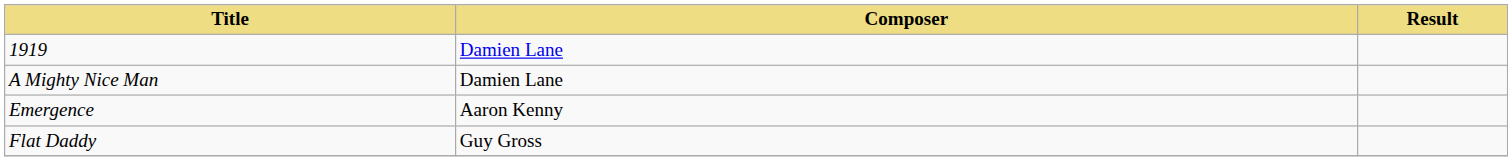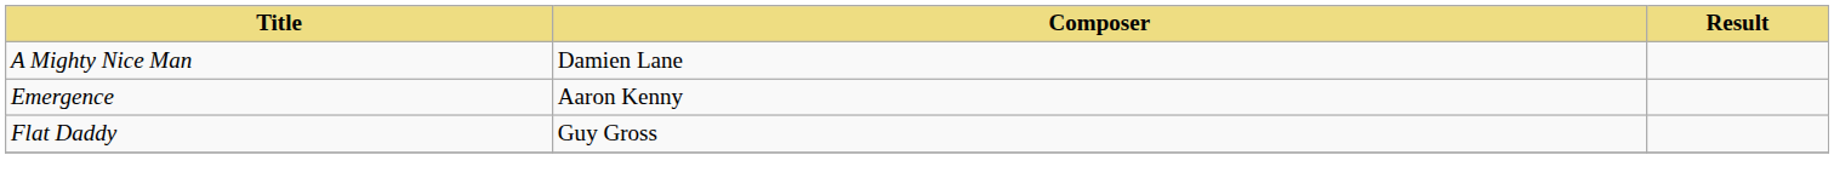- row: 1919 | Damien Lane
